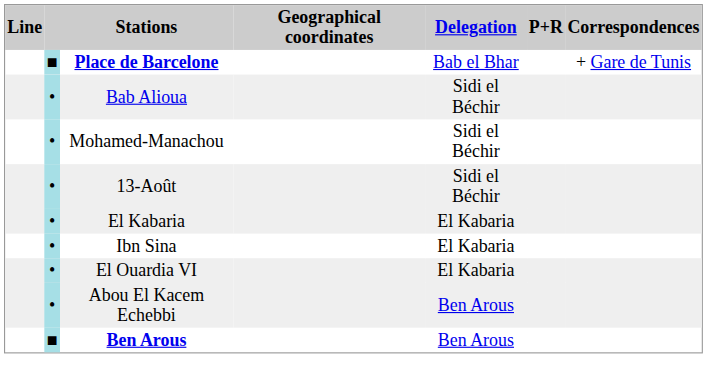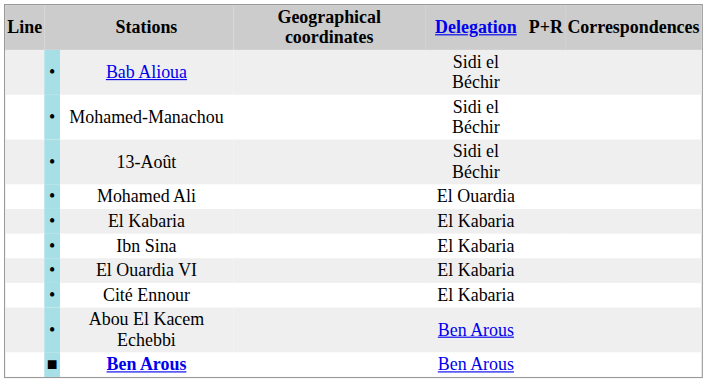- row: ■ | Place de Barcelone | Bab el Bhar | + Gare de Tunis
+ row: • | Mohamed Ali | El Ouardia
+ row: • | Cité Ennour | El Kabaria
